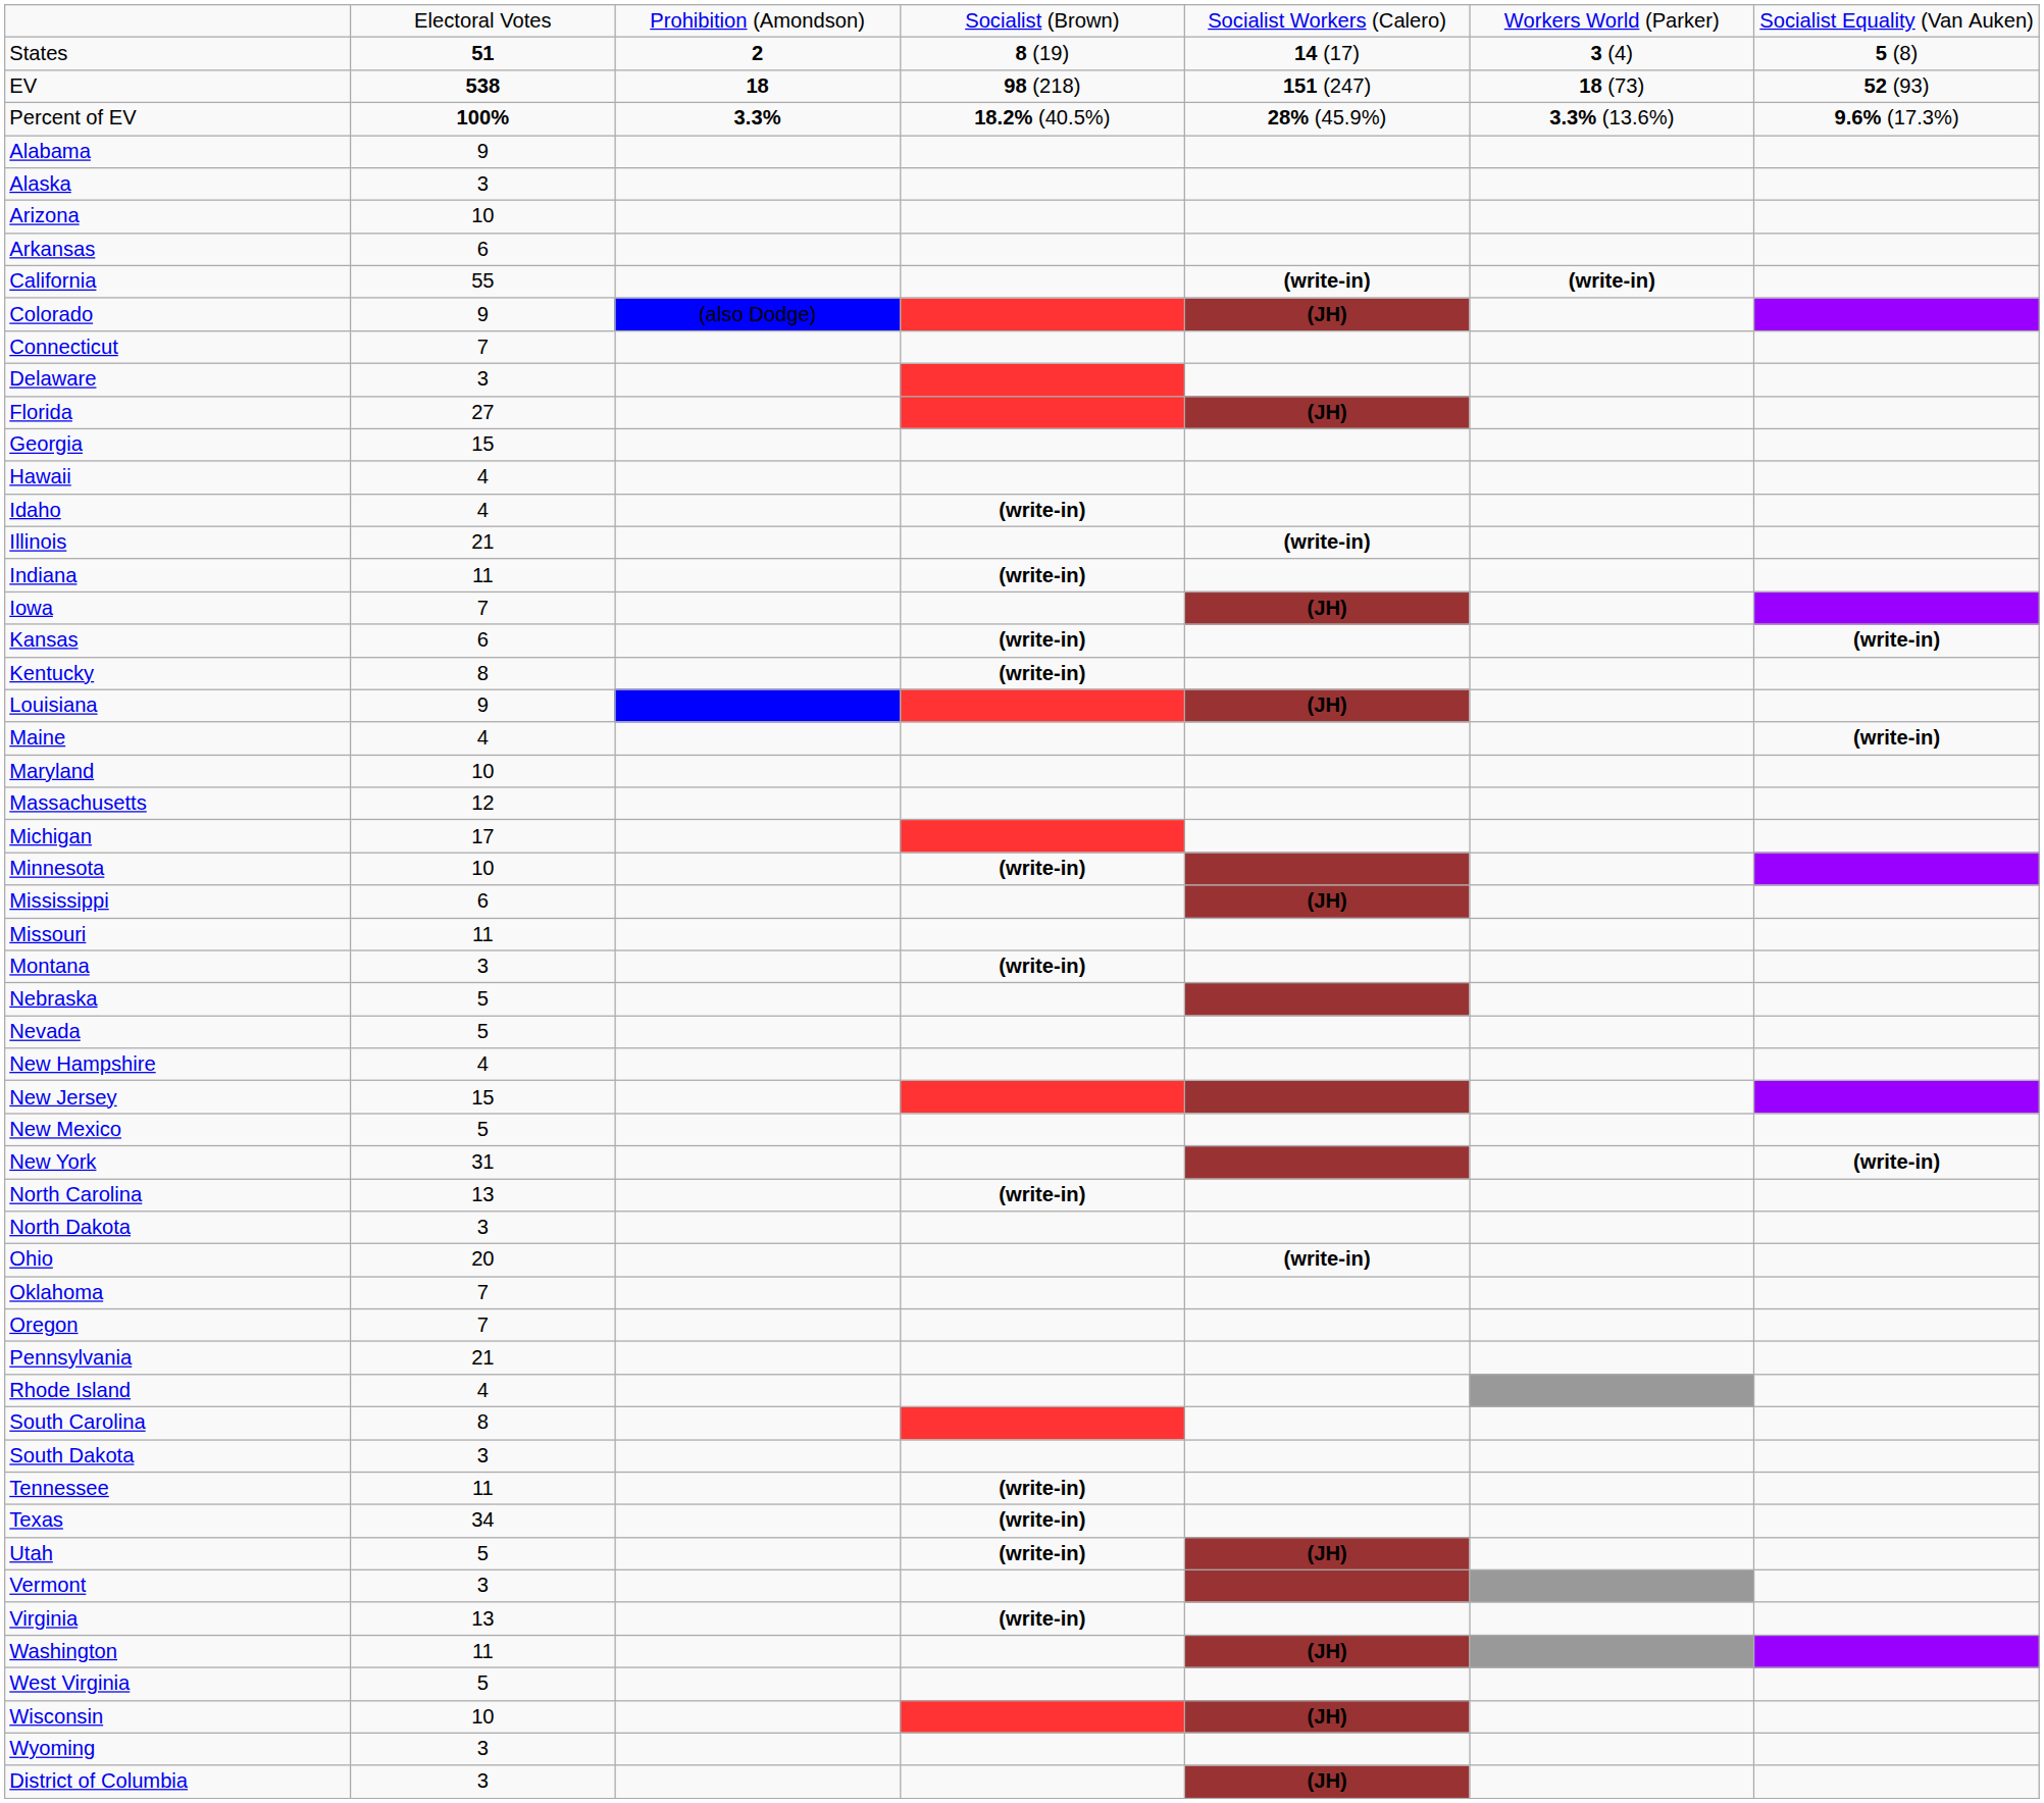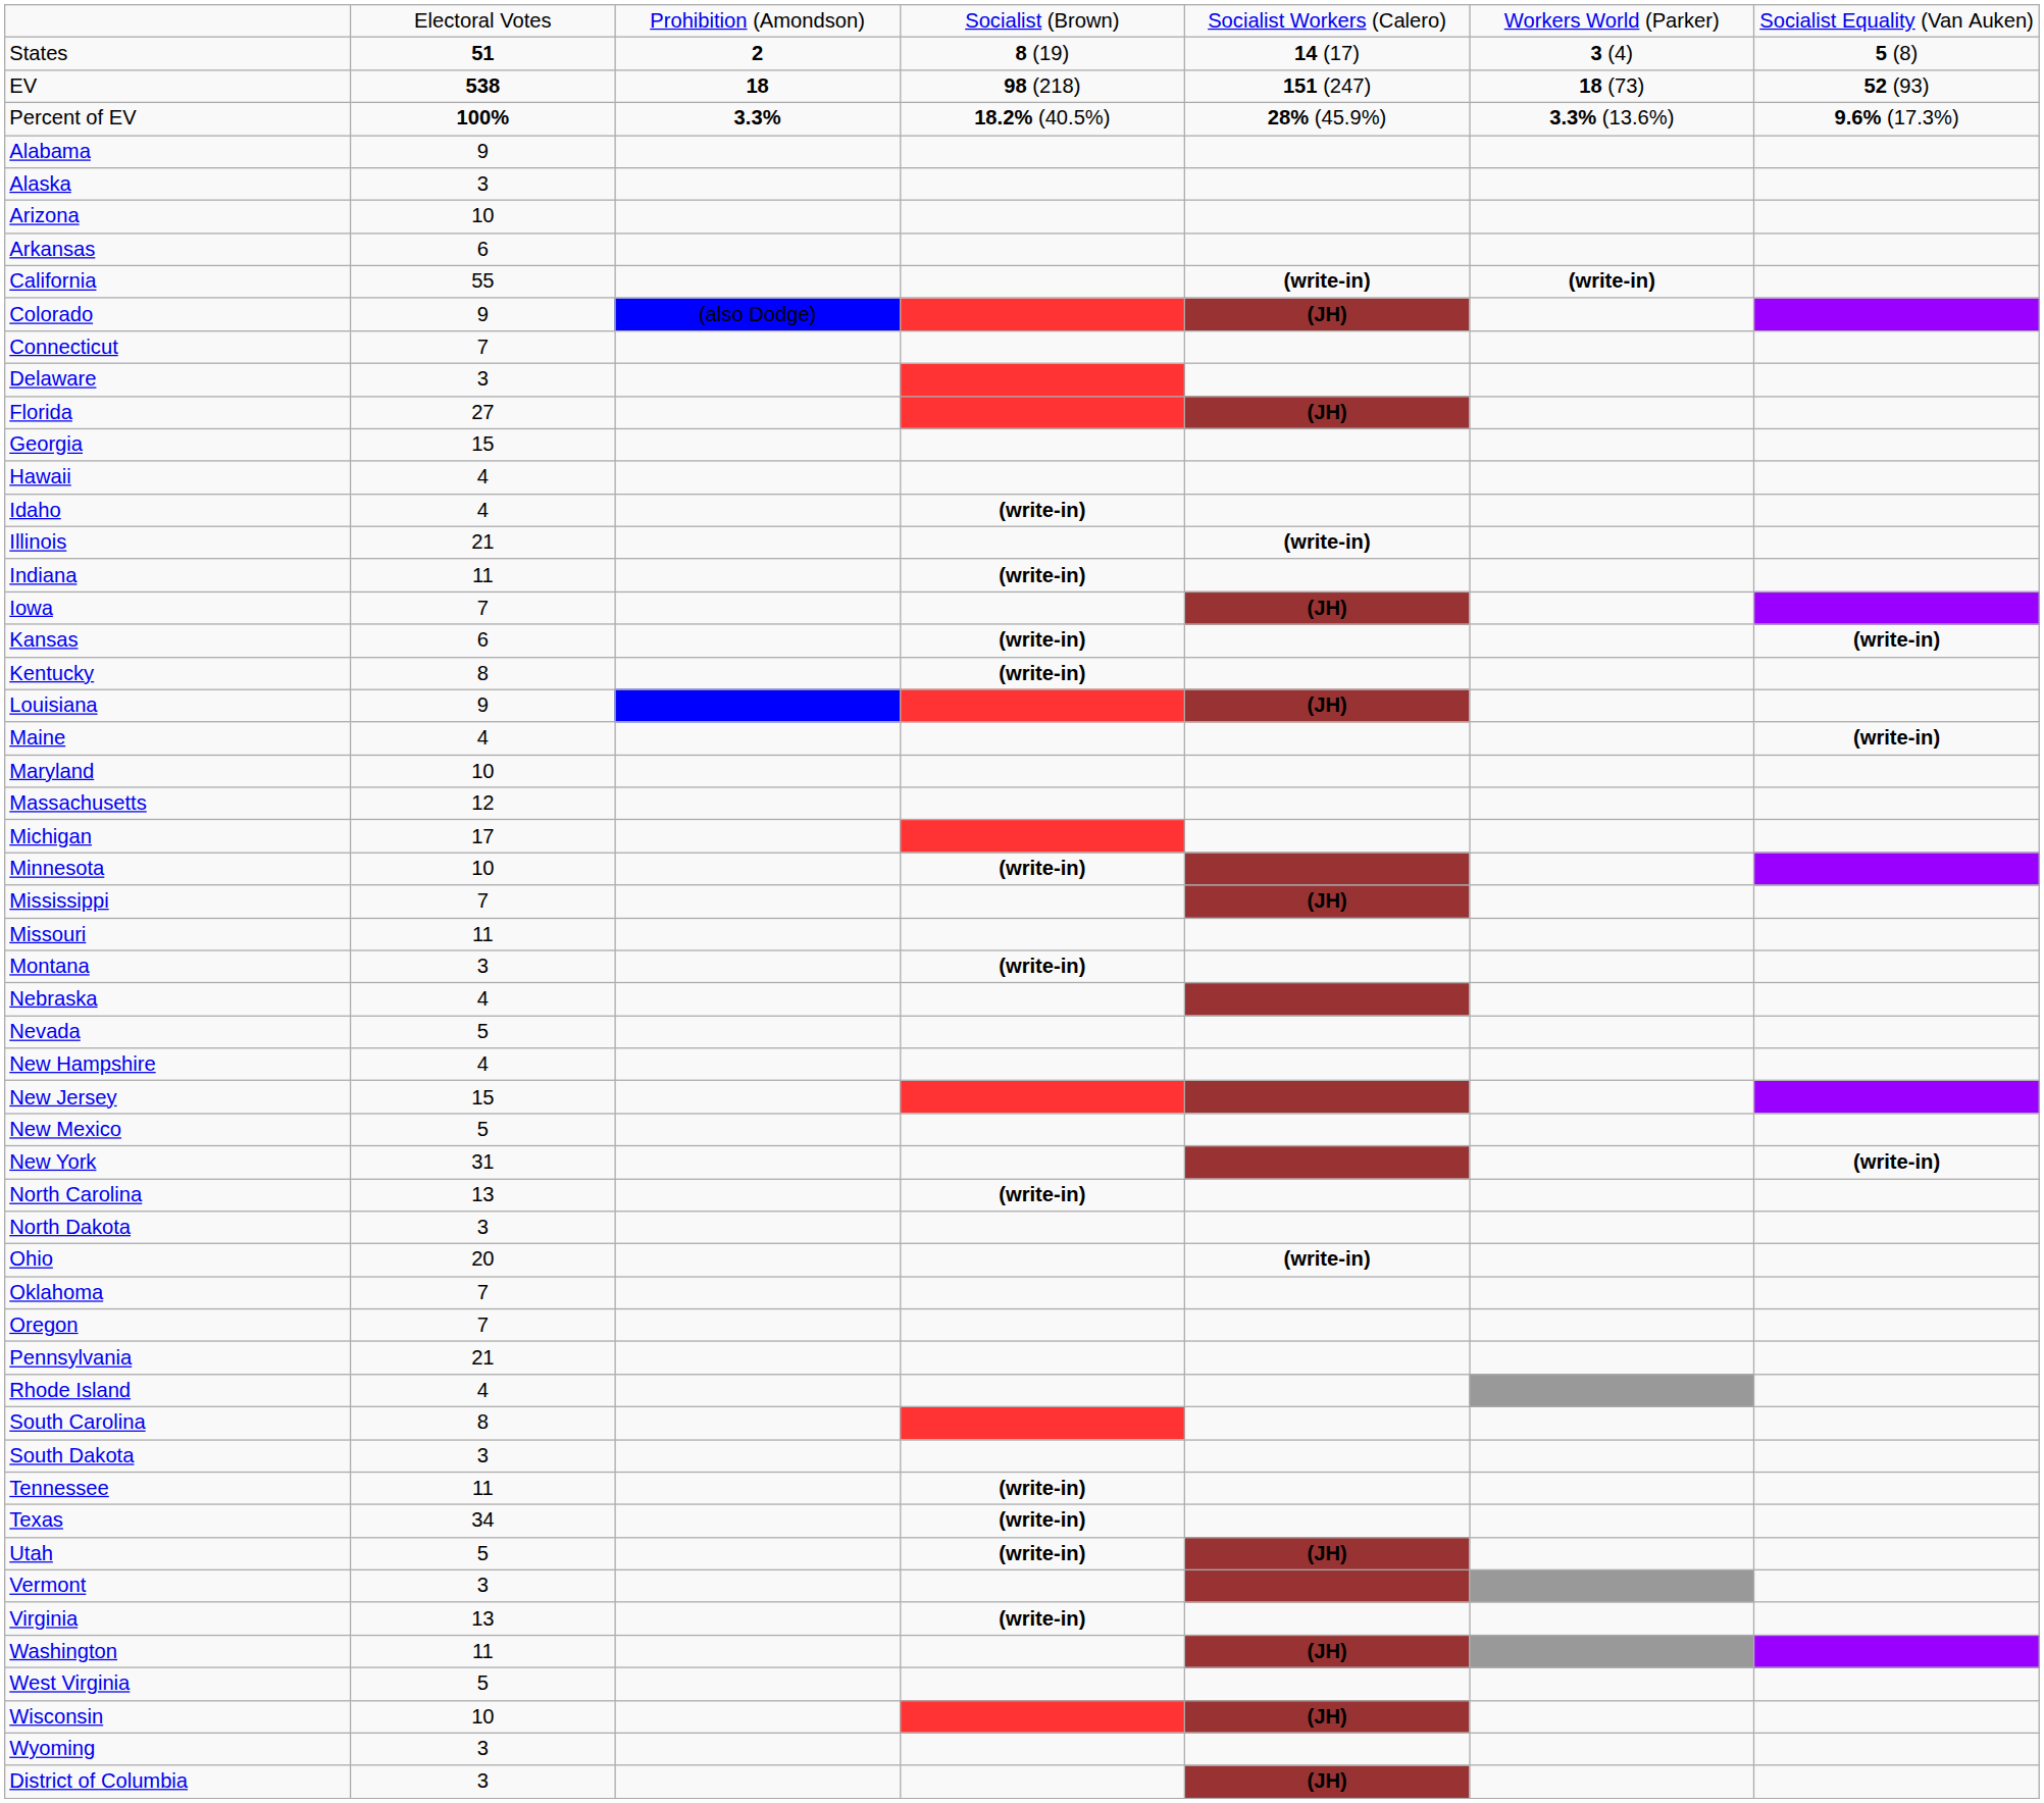Mississippi | column 2: 6 -> 7
Nebraska | column 2: 5 -> 4
